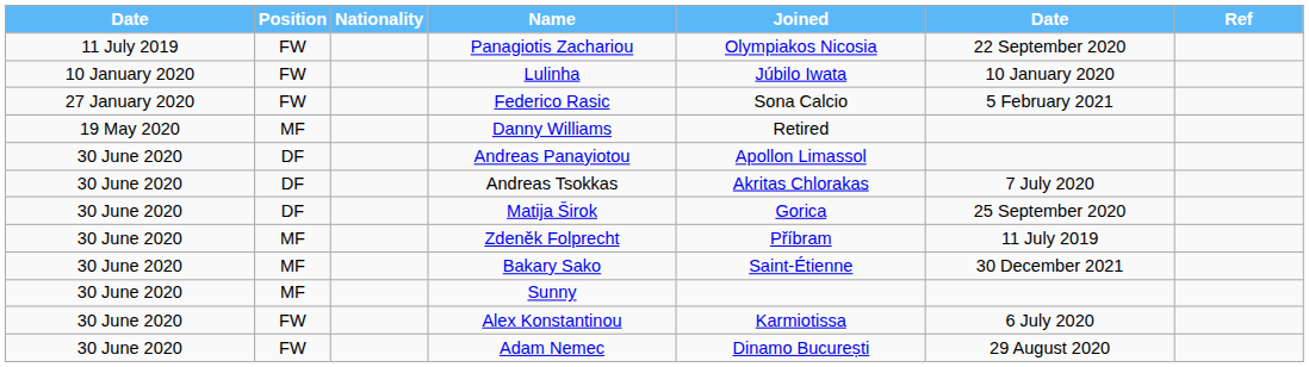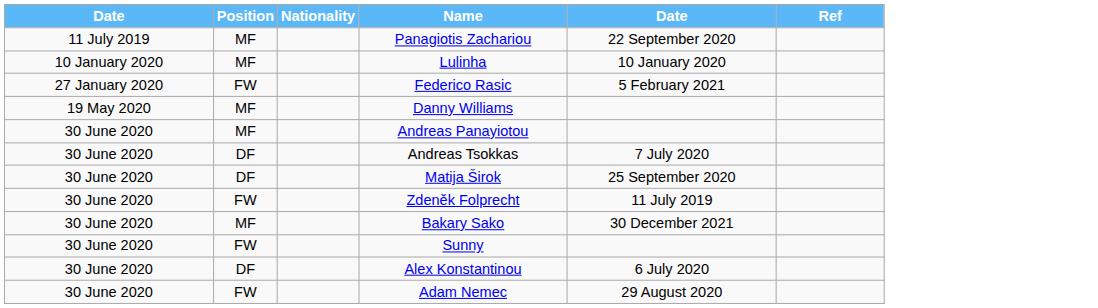- column: Joined | Olympiakos Nicosia | Júbilo Iwata | Sona Calcio | Retired | Apollon Limassol | Akritas Chlorakas | Gorica | Příbram | Saint-Étienne | Karmiotissa | Dinamo București
Panagiotis Zachariou | Position: FW -> MF
Lulinha | Position: FW -> MF
Andreas Panayiotou | Position: DF -> MF
Zdeněk Folprecht | Position: MF -> FW
Sunny | Position: MF -> FW
Alex Konstantinou | Position: FW -> DF
